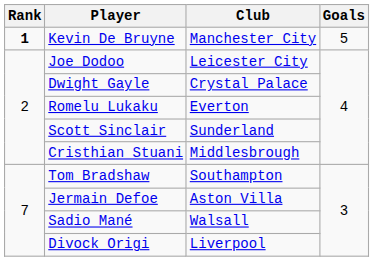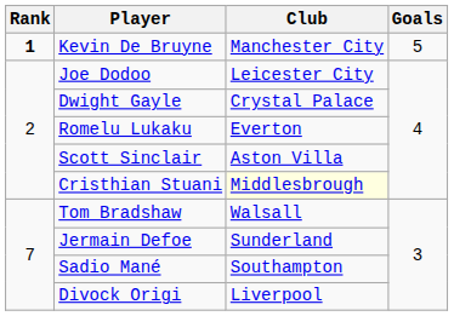Scott Sinclair | Club: Sunderland -> Aston Villa
Cristhian Stuani | Club: no background -> lightyellow background
Tom Bradshaw | Club: Southampton -> Walsall
Jermain Defoe | Club: Aston Villa -> Sunderland
Sadio Mané | Club: Walsall -> Southampton
